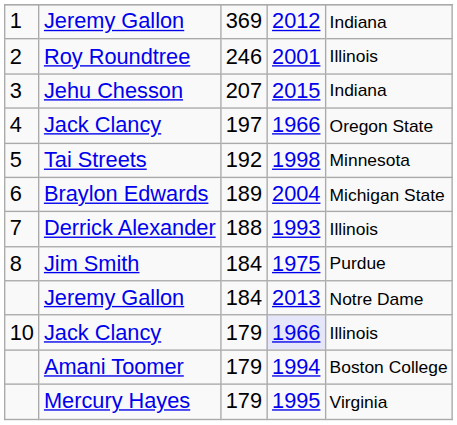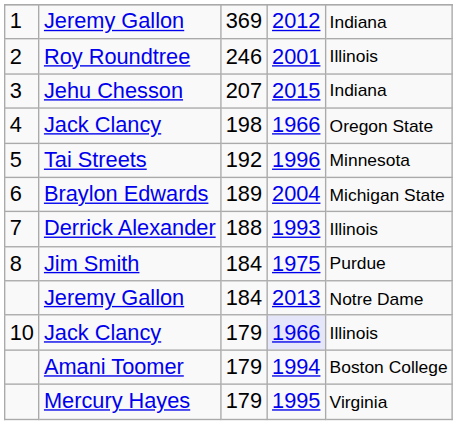4 | column 3: 197 -> 198
5 | column 4: 1998 -> 1996
